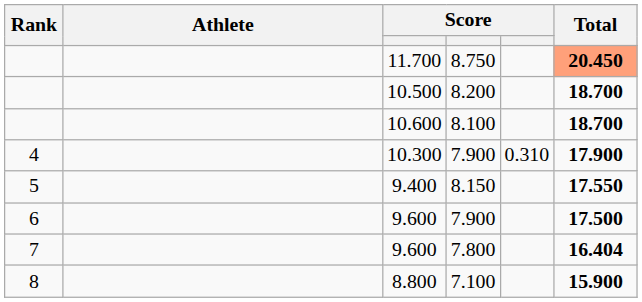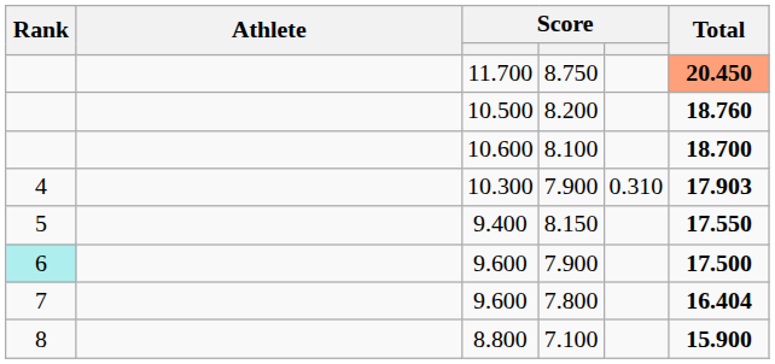10.500 | Total: 18.700 -> 18.760
10.300 | Total: 17.900 -> 17.903
9.600 / 7.900 | Rank: no background -> paleturquoise background
